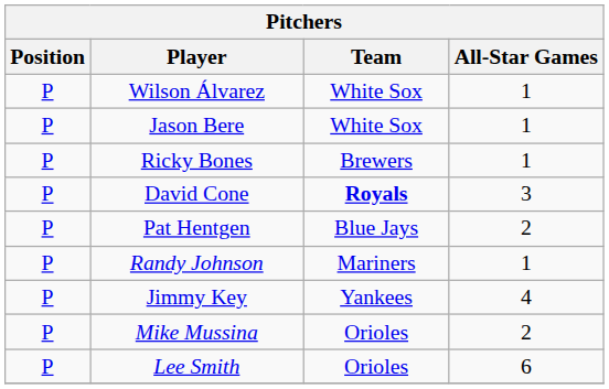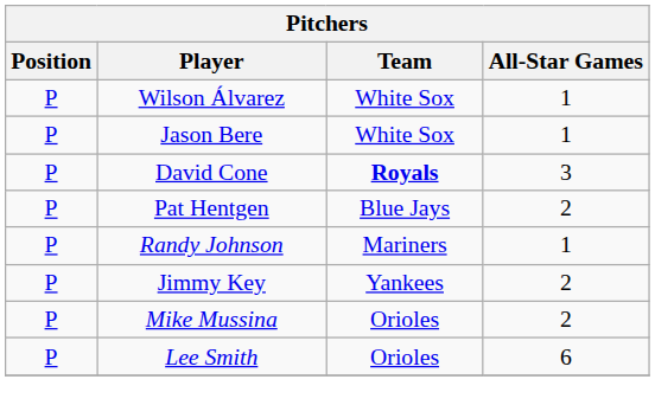- row: P | Ricky Bones | Brewers | 1
Jimmy Key | All-Star Games: 4 -> 2
